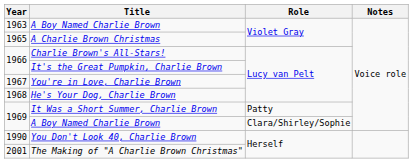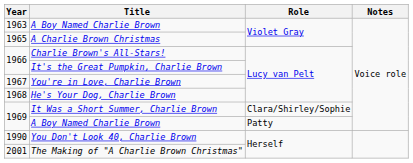It Was a Short Summer, Charlie Brown | Role: Patty -> Clara/Shirley/Sophie
1969 / A Boy Named Charlie Brown | Role: Clara/Shirley/Sophie -> Patty
